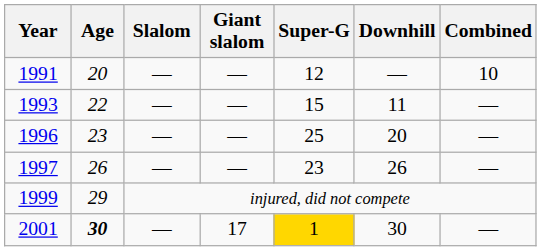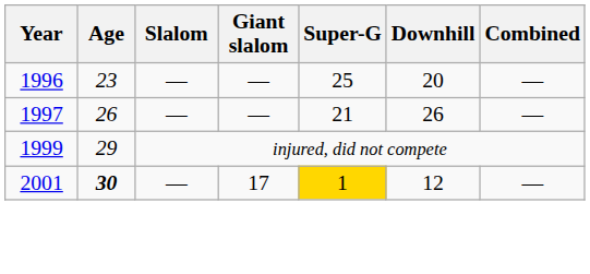- row: 1991 | 20 | — | — | 12 | — | 10
- row: 1993 | 22 | — | — | 15 | 11 | —
1997 | Super-G: 23 -> 21
2001 | Downhill: 30 -> 12
